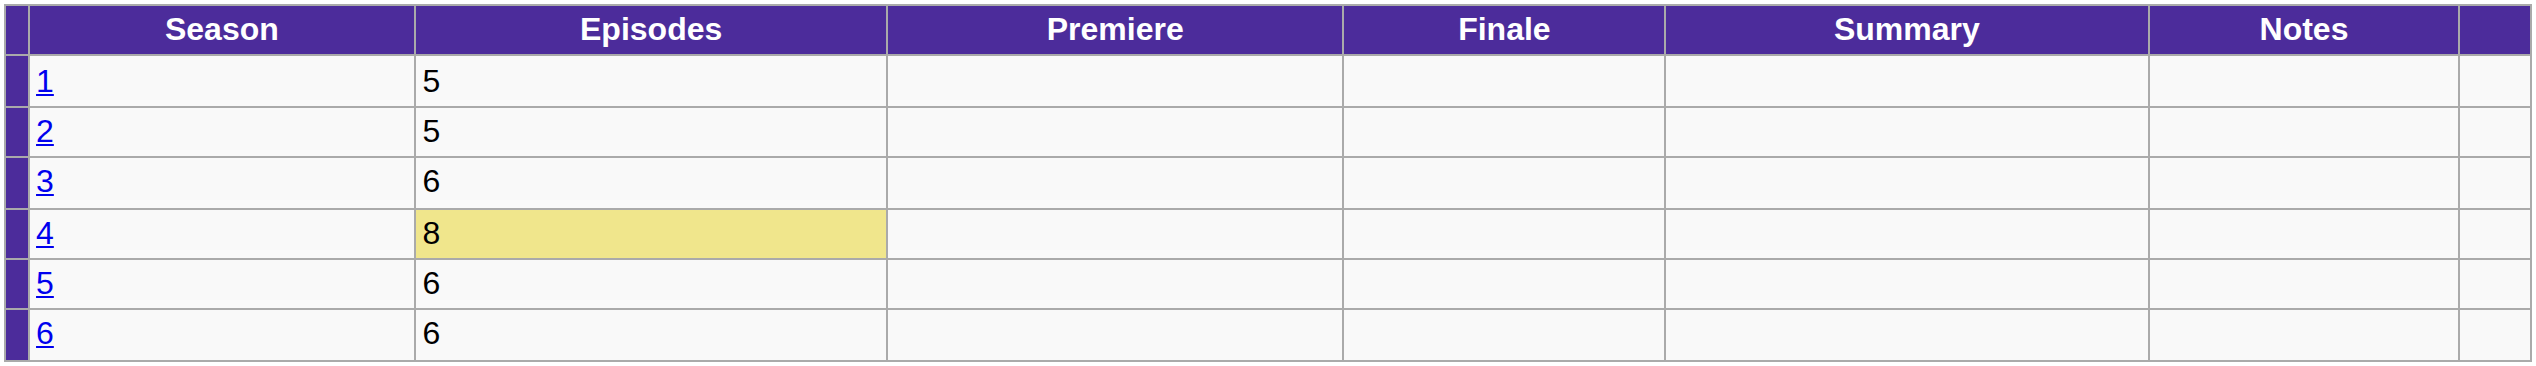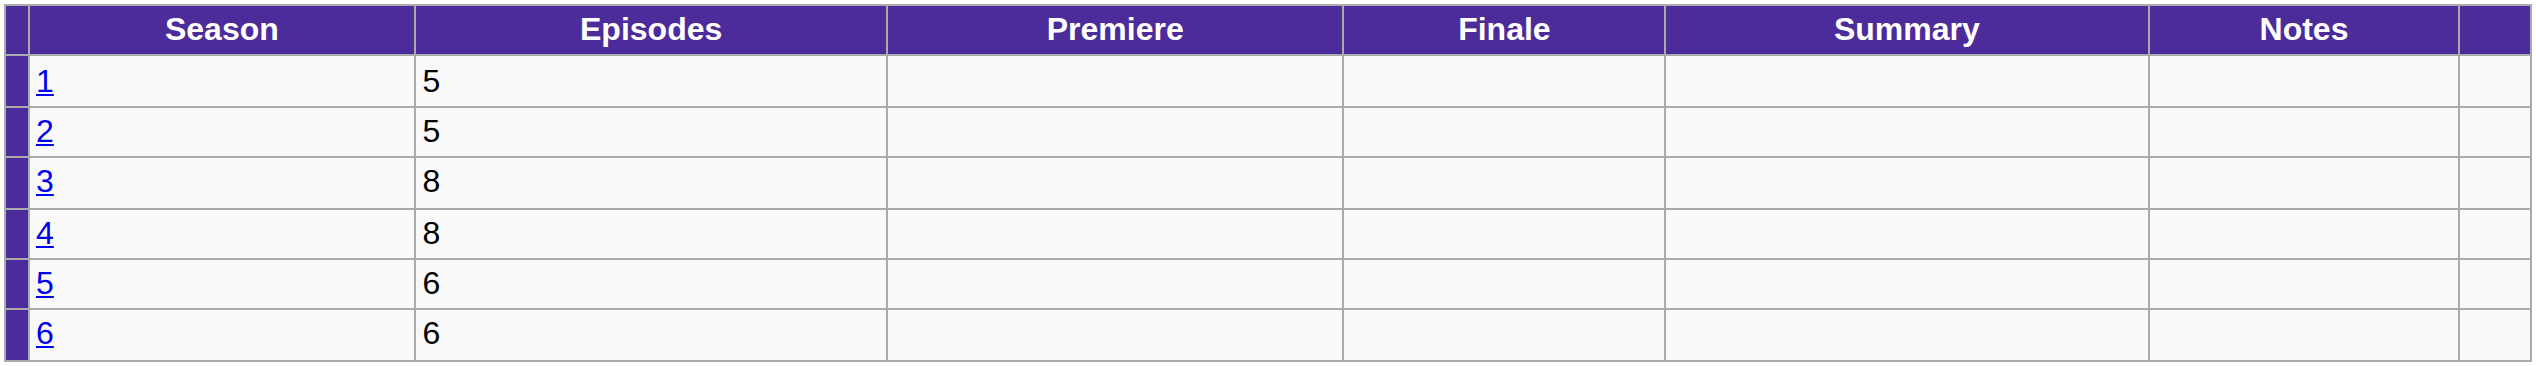3 | Episodes: 6 -> 8
4 | Episodes: khaki background -> no background
